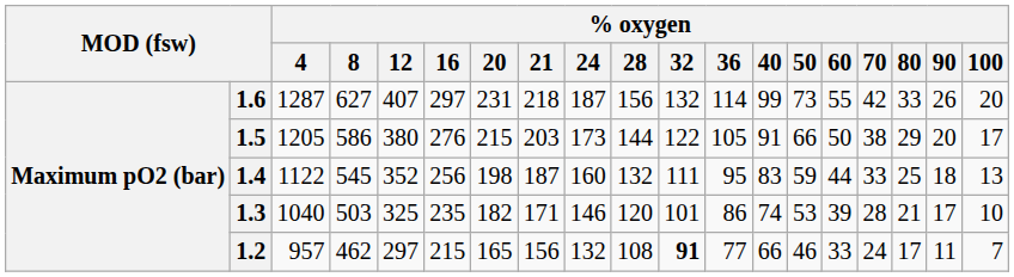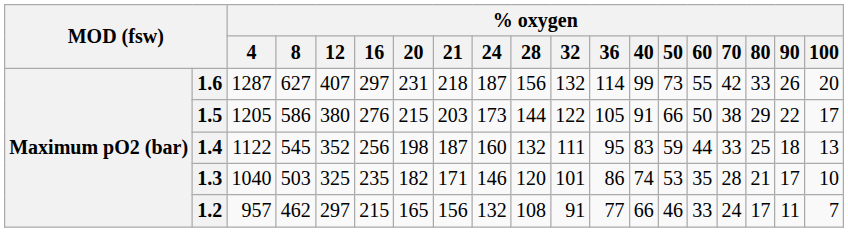1.5 | % oxygen / 90: 20 -> 22
1.3 | % oxygen / 60: 39 -> 35
1.2 | % oxygen / 32: bold -> normal
